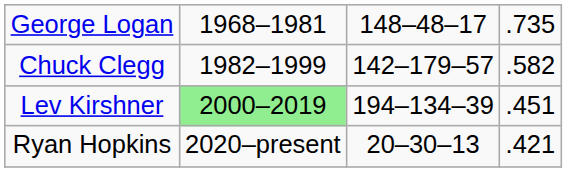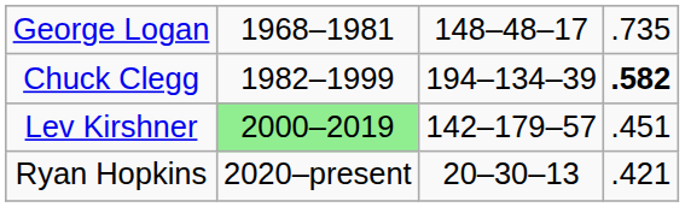Chuck Clegg | column 3: 142–179–57 -> 194–134–39
Chuck Clegg | column 4: normal -> bold
Lev Kirshner | column 3: 194–134–39 -> 142–179–57
